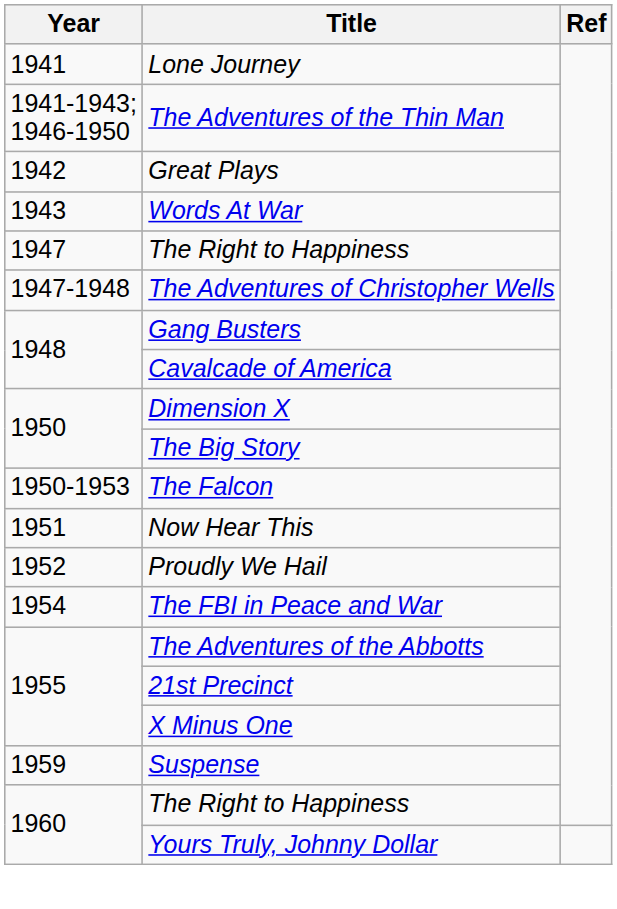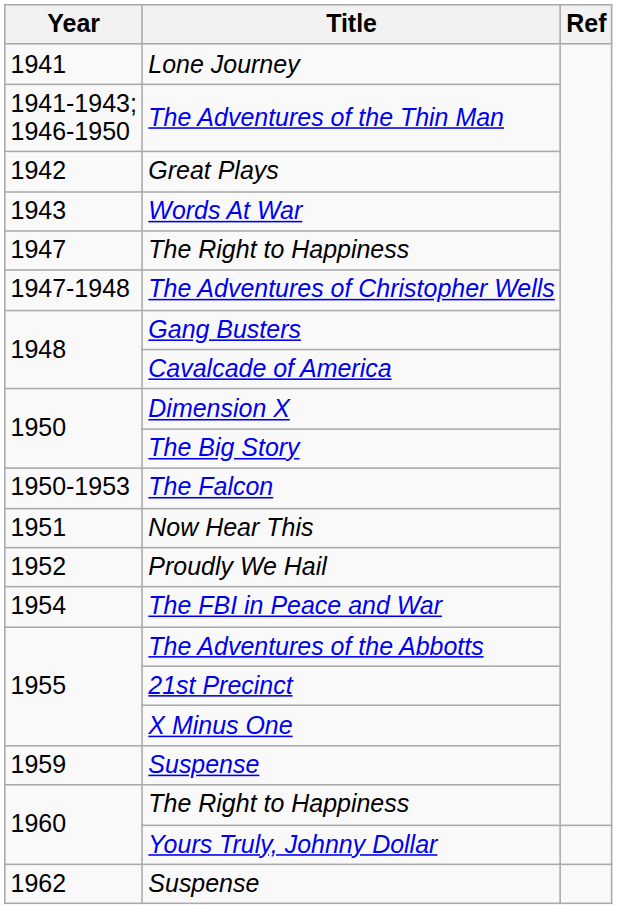+ row: 1962 | Suspense
